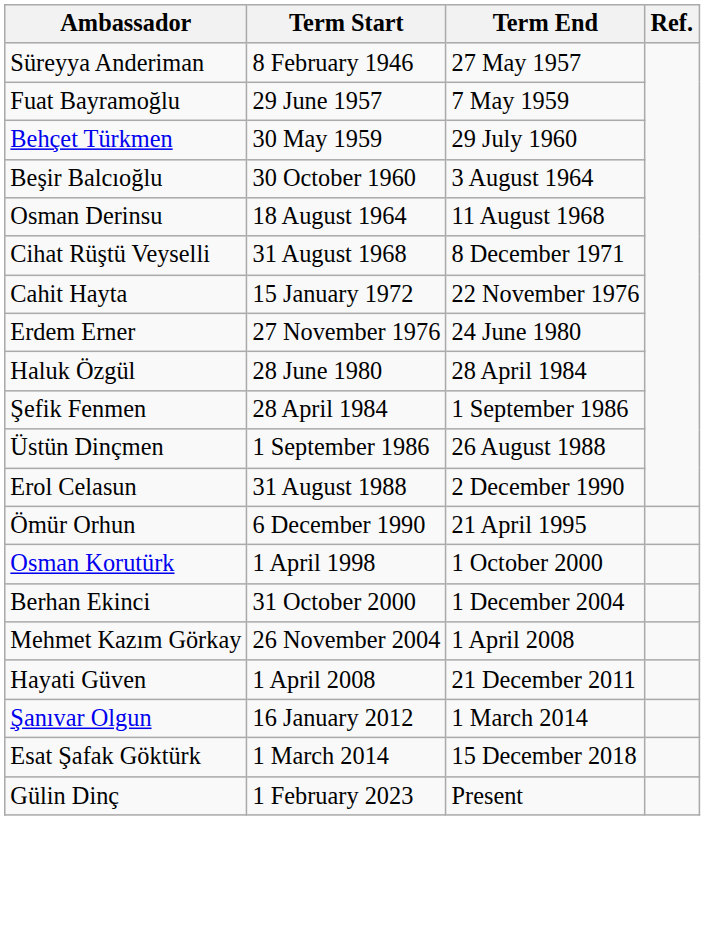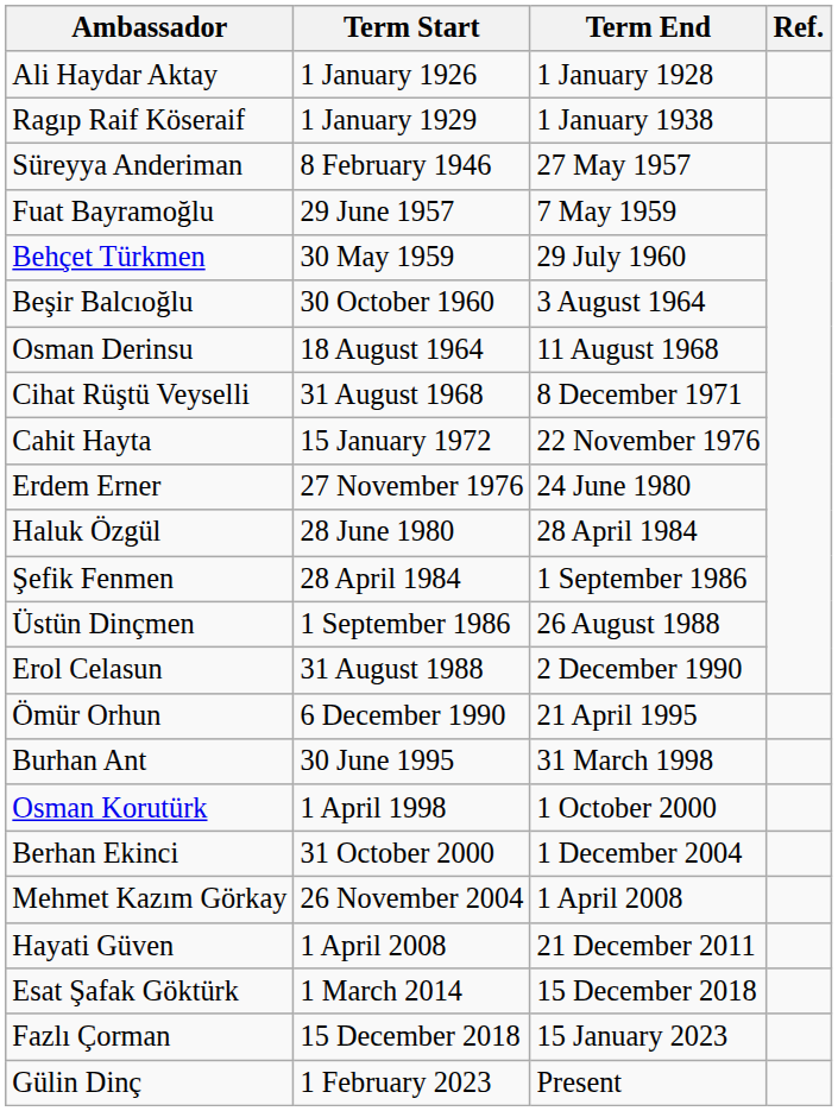+ row: Ali Haydar Aktay | 1 January 1926 | 1 January 1928
+ row: Ragıp Raif Köseraif | 1 January 1929 | 1 January 1938
+ row: Burhan Ant | 30 June 1995 | 31 March 1998
- row: Şanıvar Olgun | 16 January 2012 | 1 March 2014
+ row: Fazlı Çorman | 15 December 2018 | 15 January 2023
